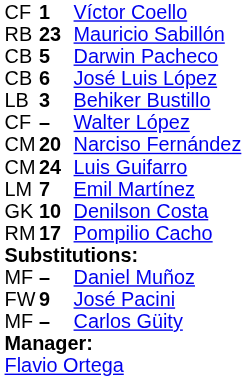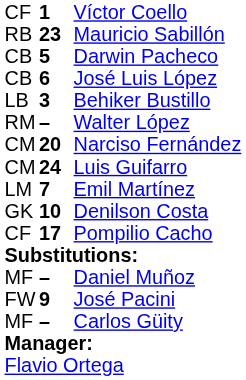Walter López | column 1: CF -> RM
Pompilio Cacho | column 1: RM -> CF
